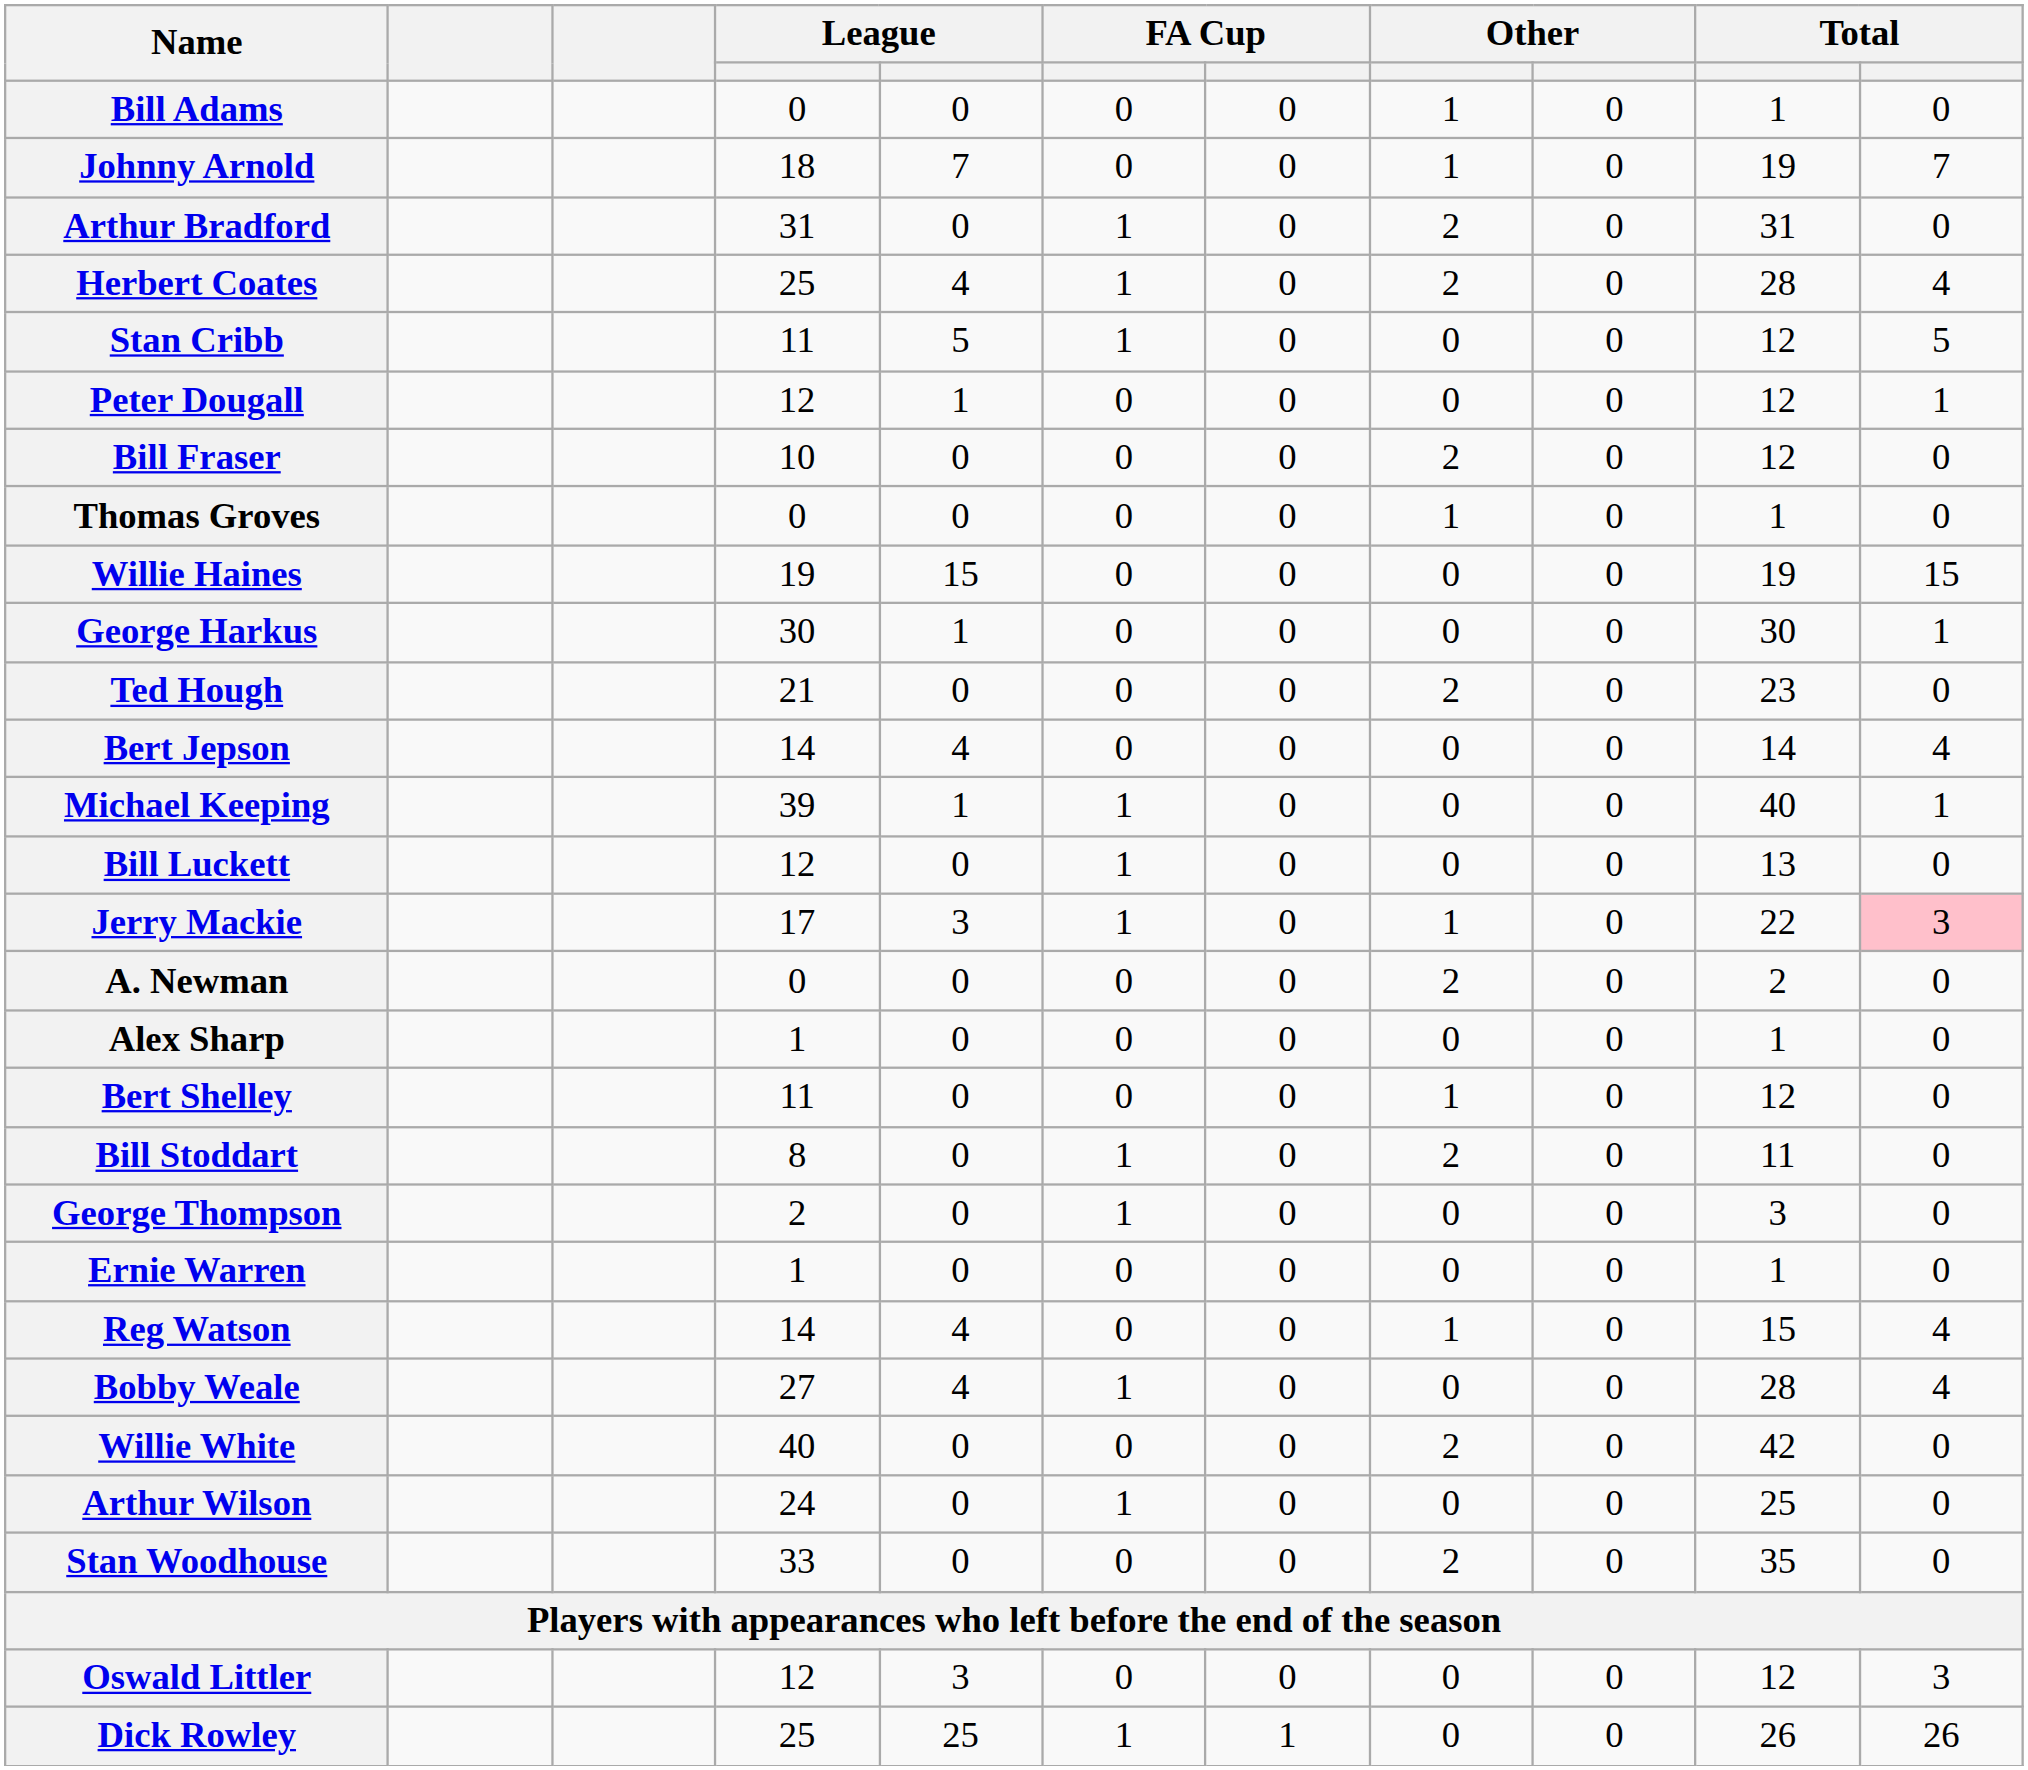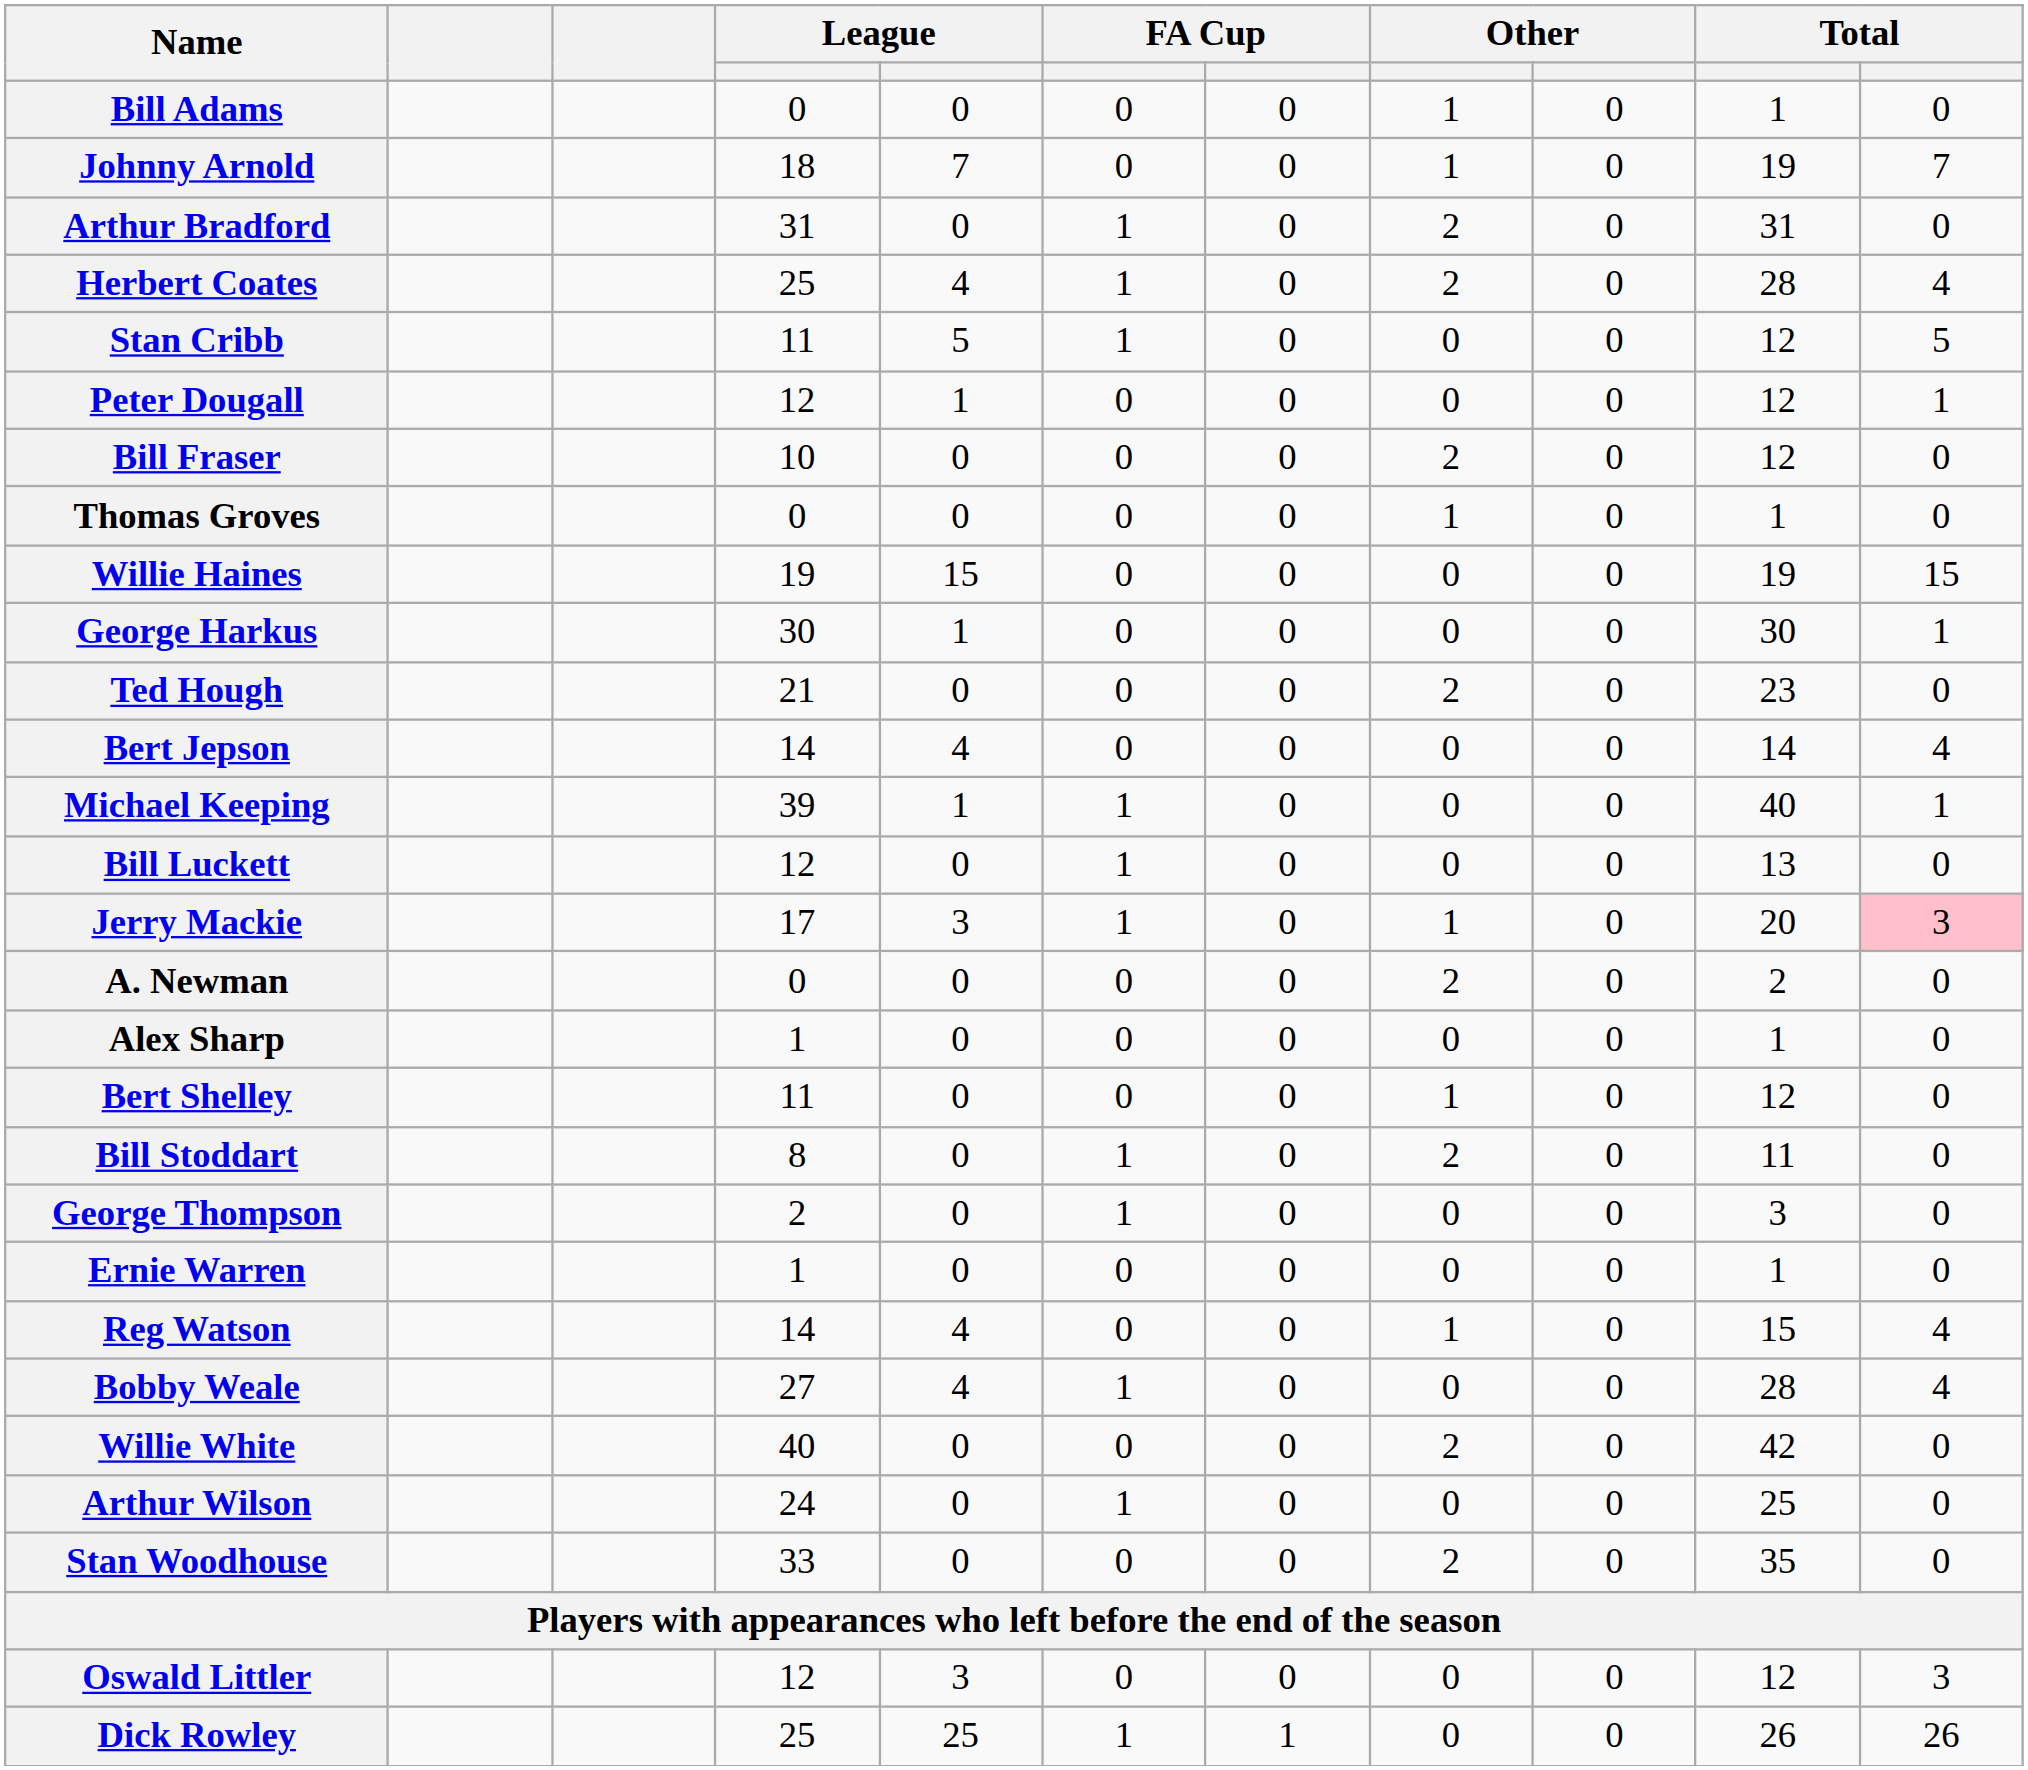Jerry Mackie | column 10: 22 -> 20
